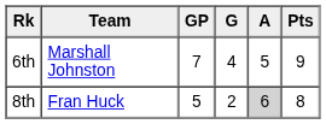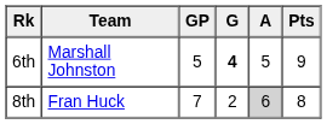6th | GP: 7 -> 5
6th | G: normal -> bold
8th | GP: 5 -> 7
